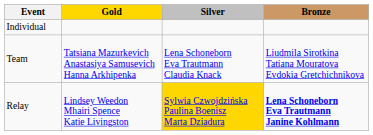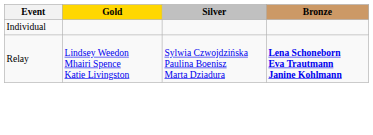- row: Team | Tatsiana Mazurkevich Anastasiya Samusevich Hanna Arkhipenka | Lena Schoneborn Eva Trautmann Claudia Knack | Liudmila Sirotkina Tatiana Mouratova Evdokia Gretchichnikova
Relay | Silver: gold background -> no background
